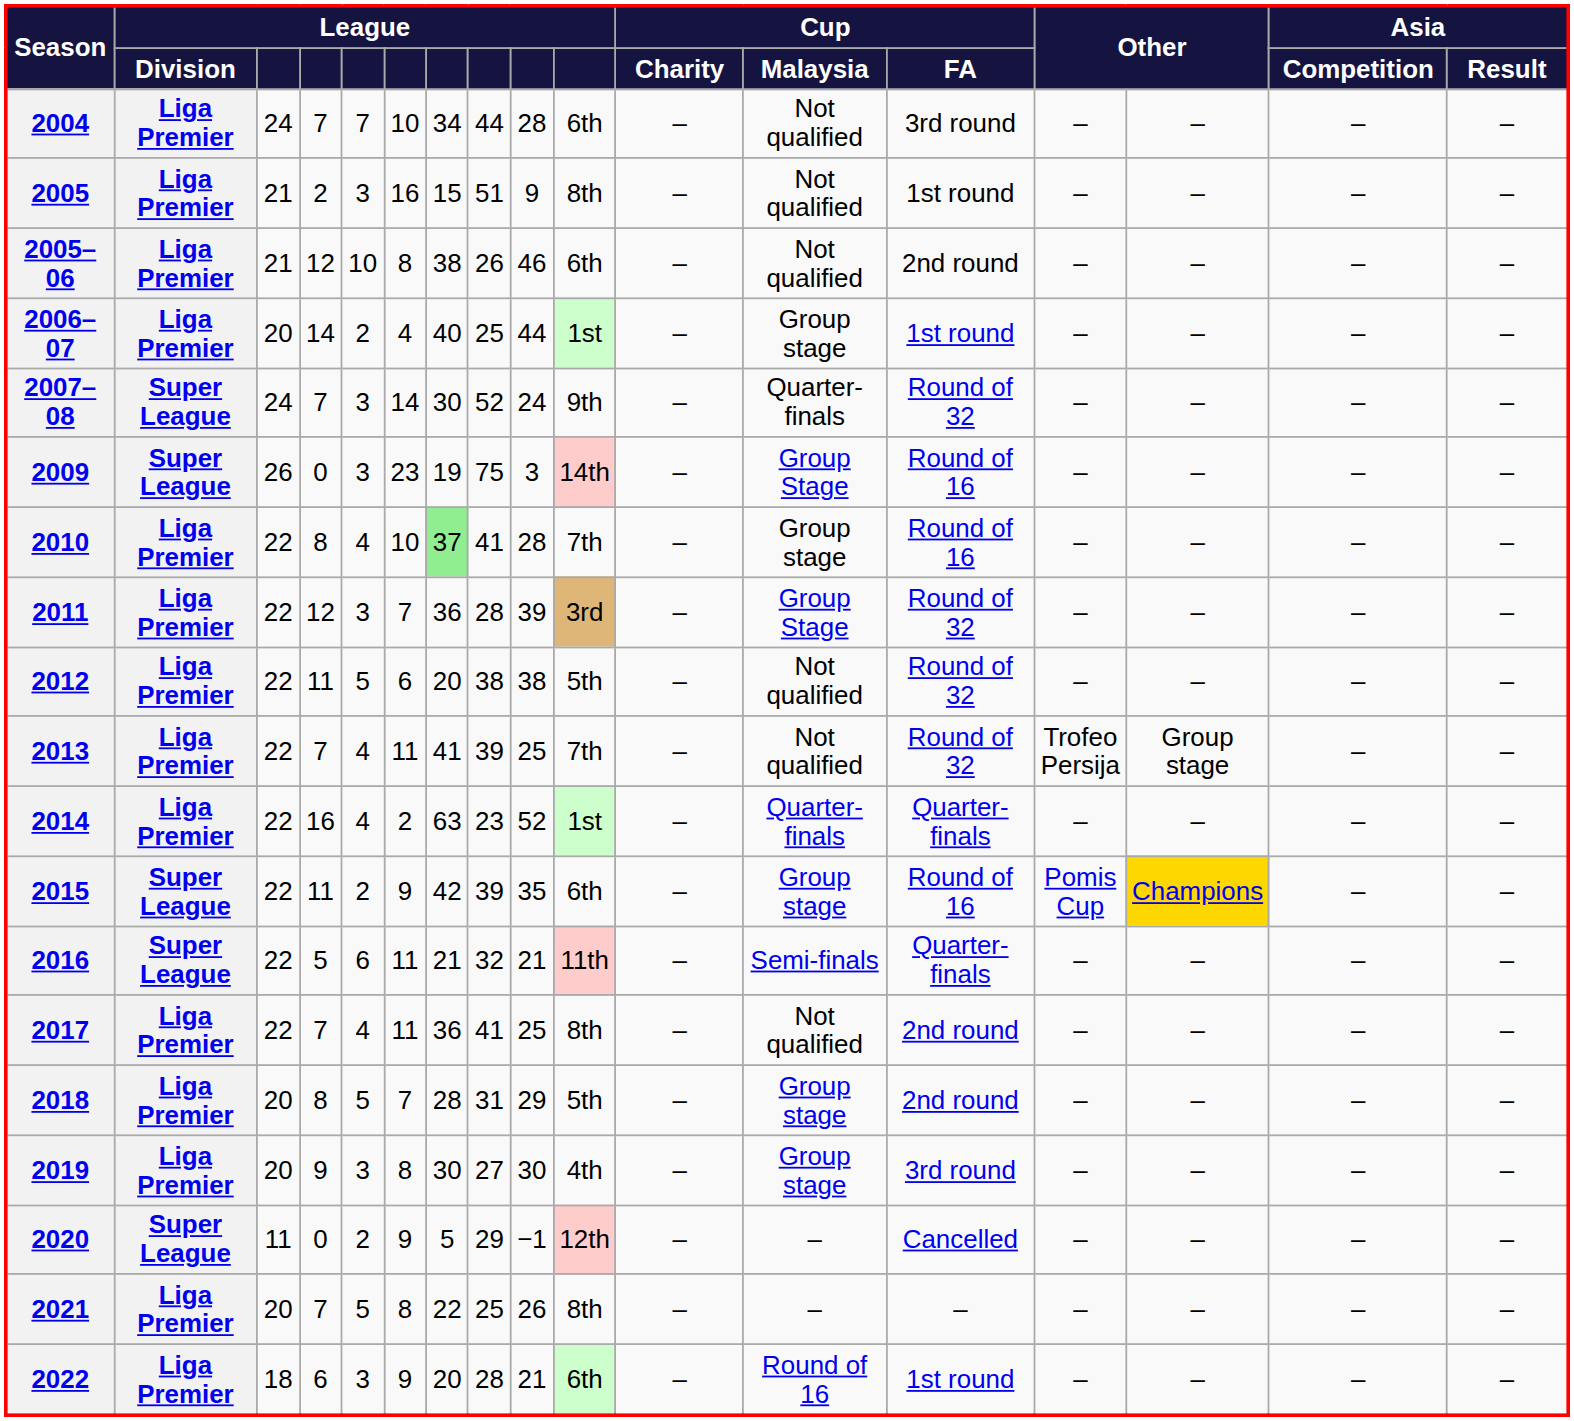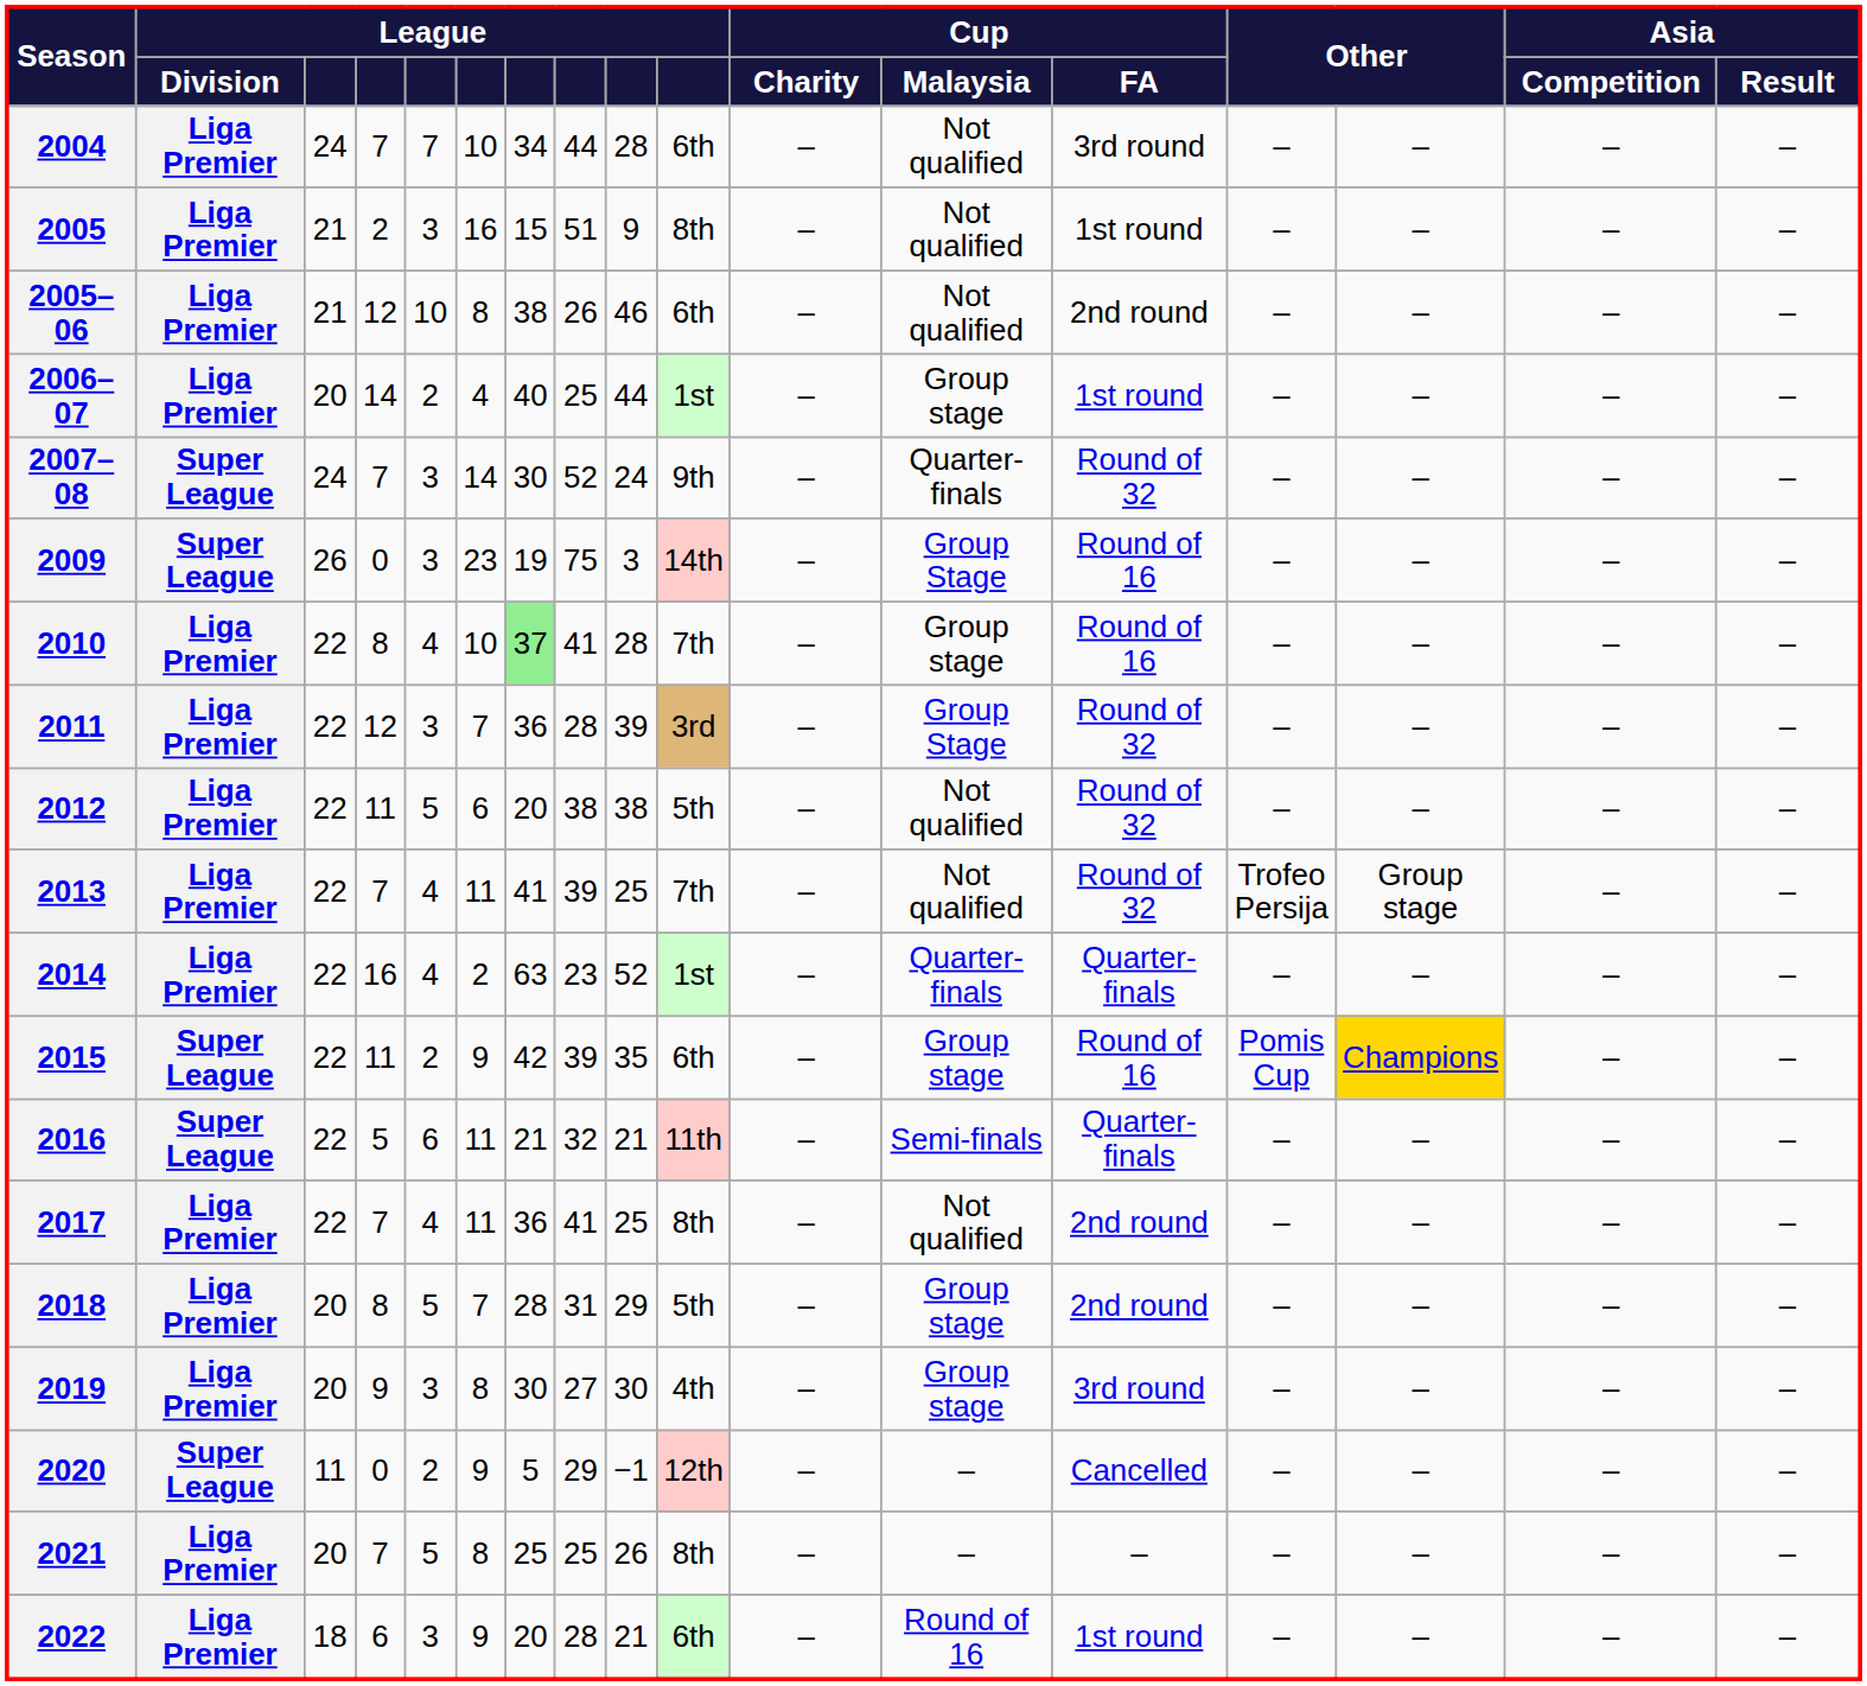2021 | column 7: 22 -> 25
